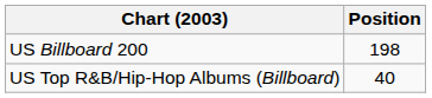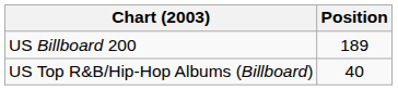US Billboard 200 | Position: 198 -> 189
